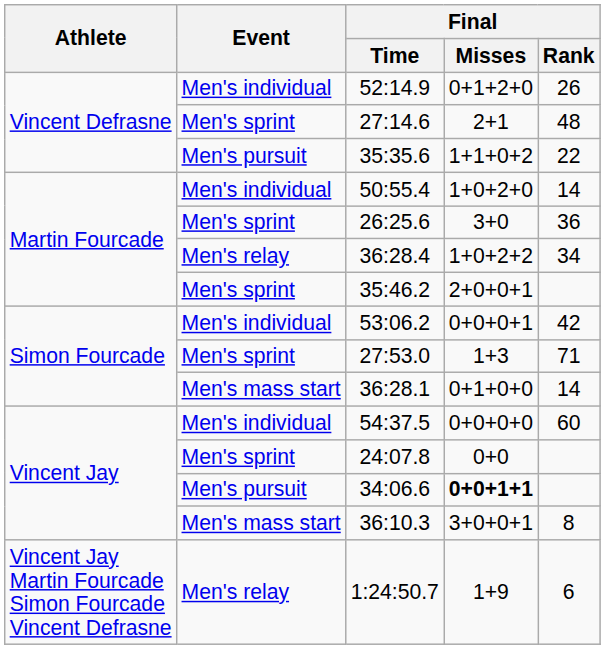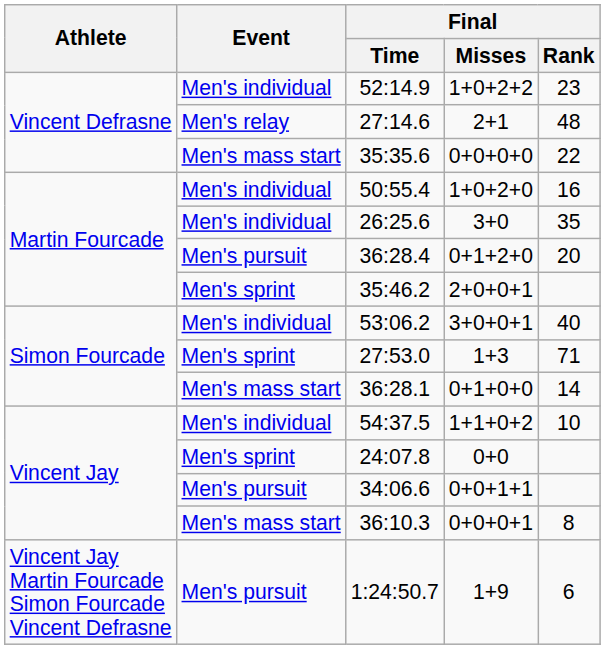52:14.9 | Final / Misses: 0+1+2+0 -> 1+0+2+2
52:14.9 | Final / Rank: 26 -> 23
27:14.6 | Event: Men's sprint -> Men's relay
35:35.6 | Event: Men's pursuit -> Men's mass start
35:35.6 | Final / Misses: 1+1+0+2 -> 0+0+0+0
50:55.4 | Final / Rank: 14 -> 16
26:25.6 | Event: Men's sprint -> Men's individual
26:25.6 | Final / Rank: 36 -> 35
36:28.4 | Event: Men's relay -> Men's pursuit
36:28.4 | Final / Misses: 1+0+2+2 -> 0+1+2+0
36:28.4 | Final / Rank: 34 -> 20
53:06.2 | Final / Misses: 0+0+0+1 -> 3+0+0+1
53:06.2 | Final / Rank: 42 -> 40
54:37.5 | Final / Misses: 0+0+0+0 -> 1+1+0+2
54:37.5 | Final / Rank: 60 -> 10
34:06.6 | Final / Misses: bold -> normal
36:10.3 | Final / Misses: 3+0+0+1 -> 0+0+0+1
1:24:50.7 | Event: Men's relay -> Men's pursuit
